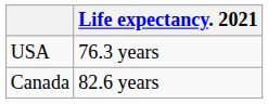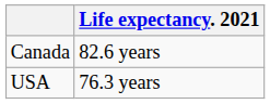rows swapped: Canada <-> USA
